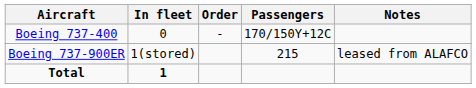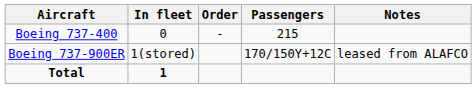Boeing 737-400 | Passengers: 170/150Y+12C -> 215
Boeing 737-900ER | Passengers: 215 -> 170/150Y+12C
